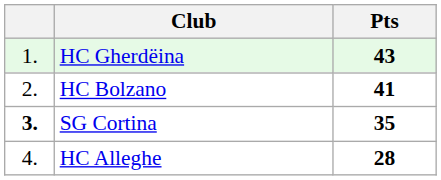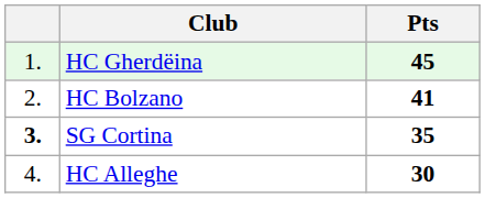HC Gherdëina | Pts: 43 -> 45
HC Alleghe | Pts: 28 -> 30
